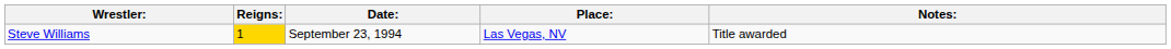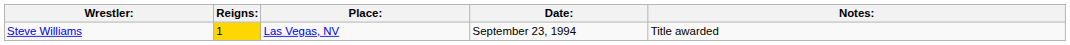columns swapped: Date: <-> Place:
